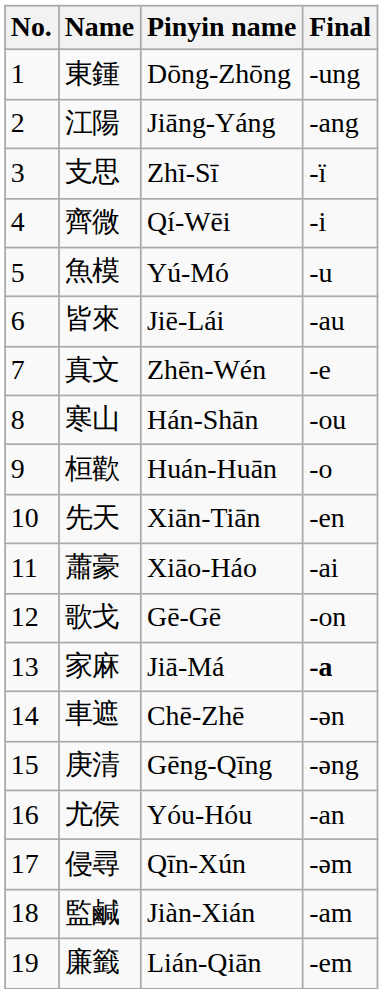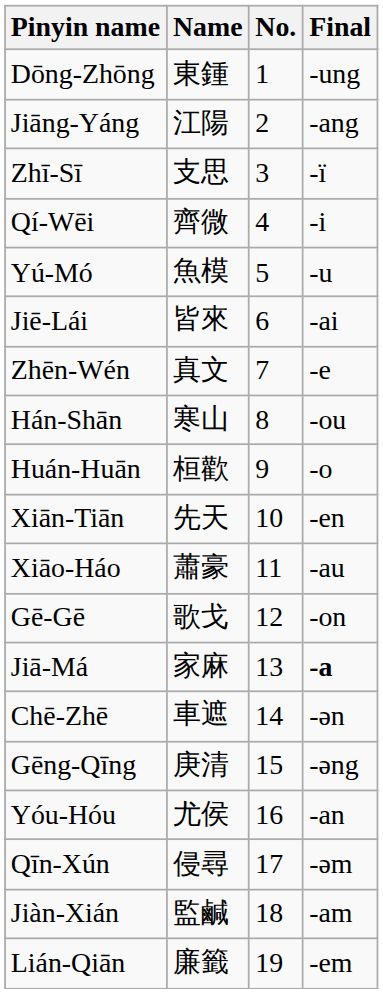columns swapped: No. <-> Pinyin name
皆來 | Final: -au -> -ai
蕭豪 | Final: -ai -> -au
